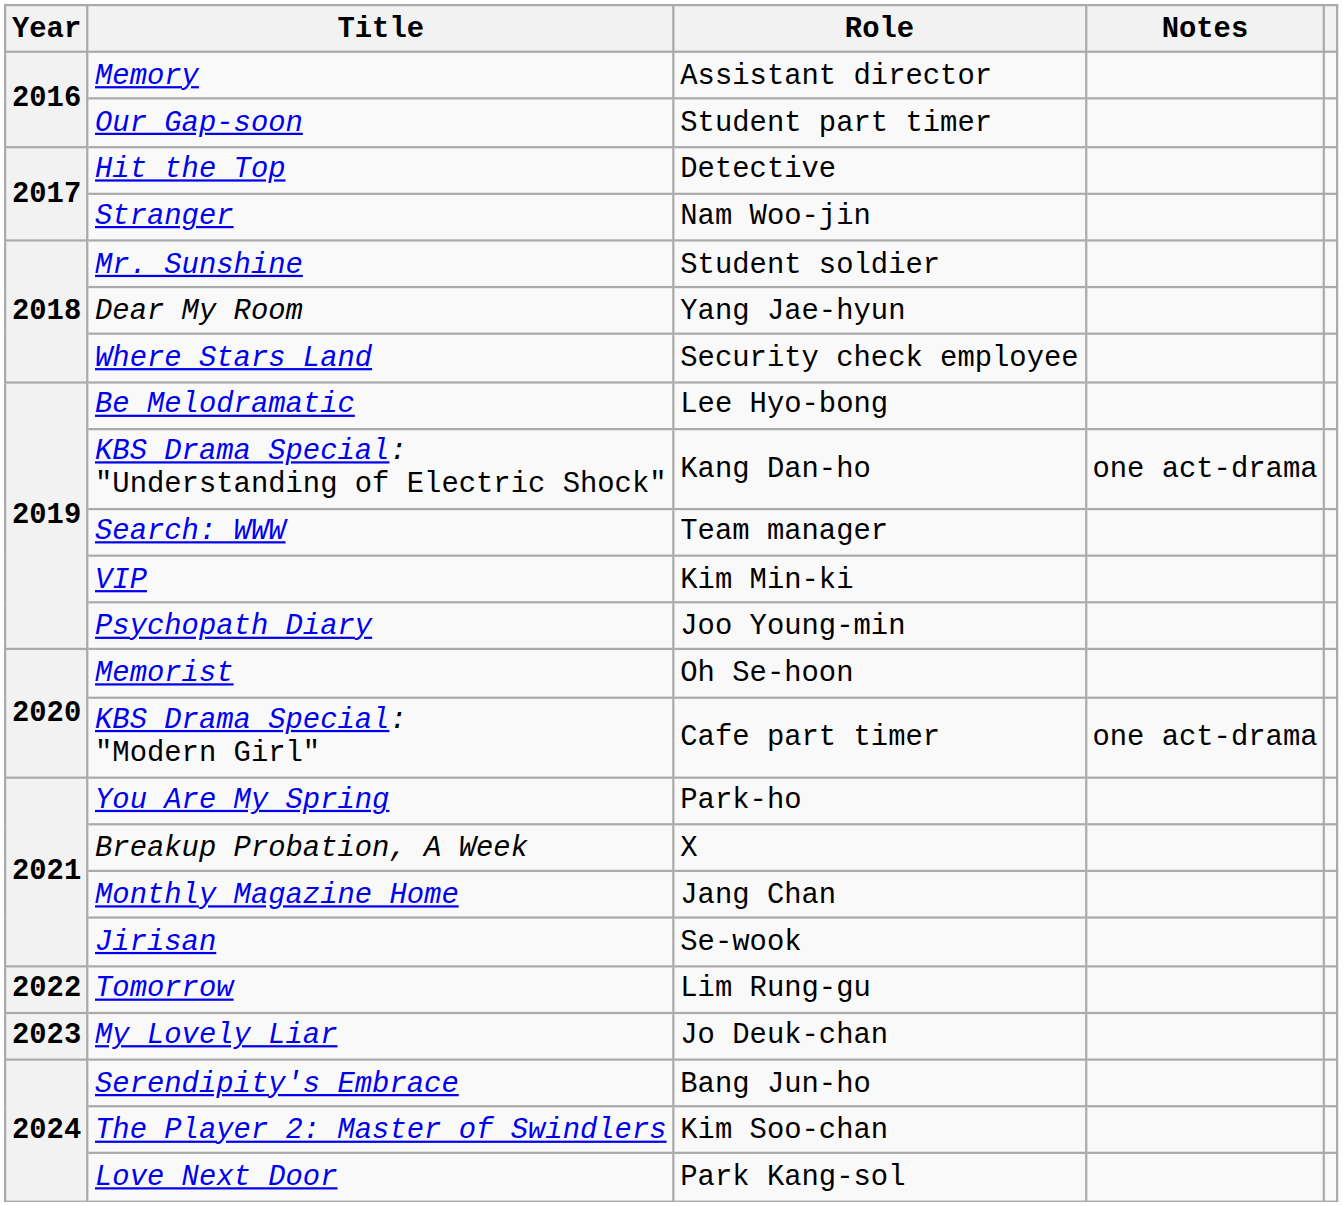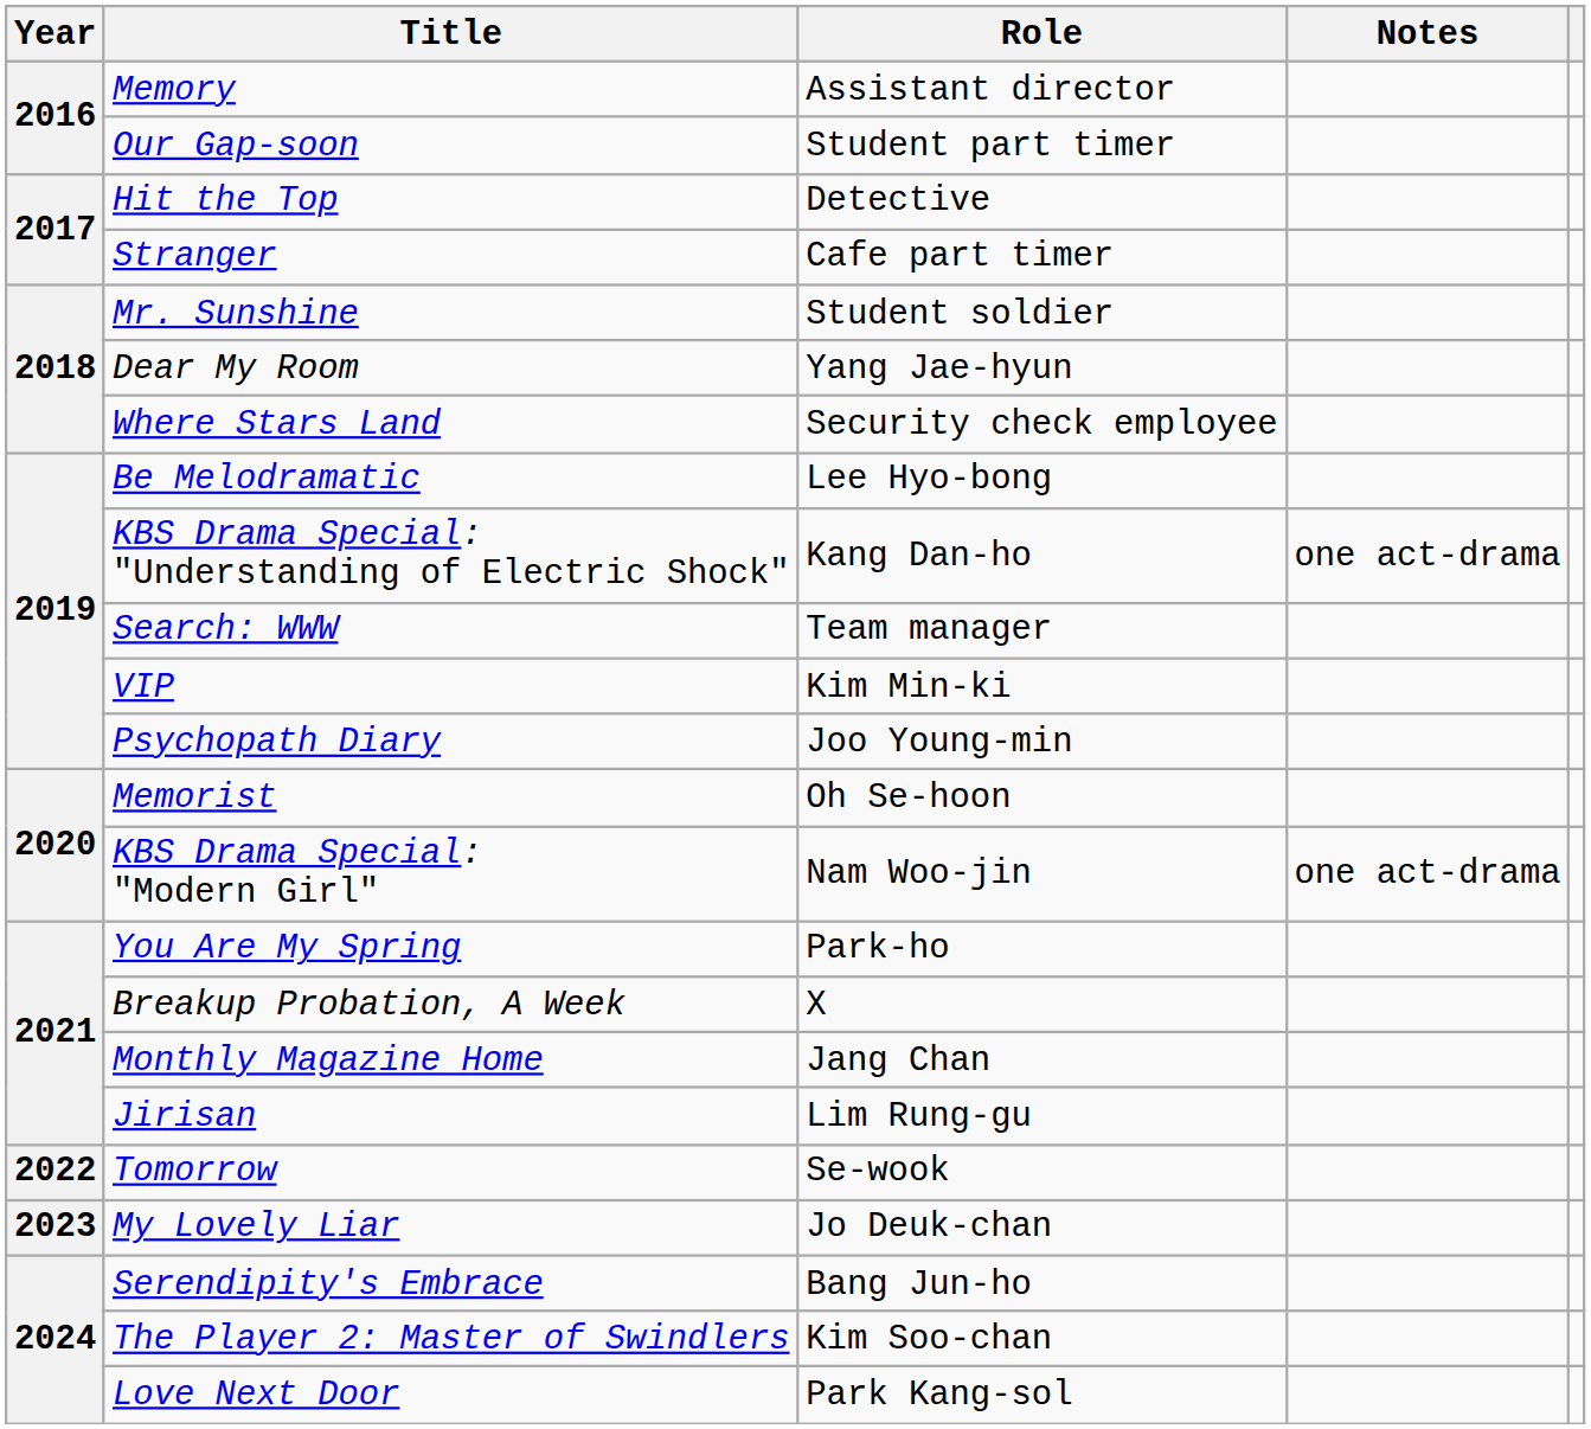Stranger | Role: Nam Woo-jin -> Cafe part timer
KBS Drama Special: "Modern Girl" | Role: Cafe part timer -> Nam Woo-jin
Jirisan | Role: Se-wook -> Lim Rung-gu
Tomorrow | Role: Lim Rung-gu -> Se-wook
